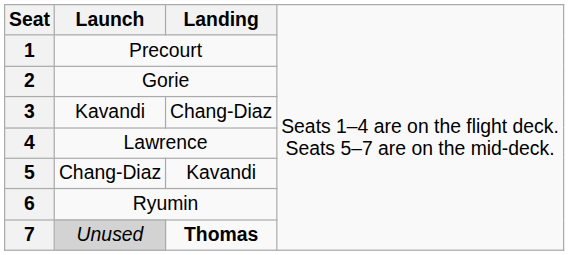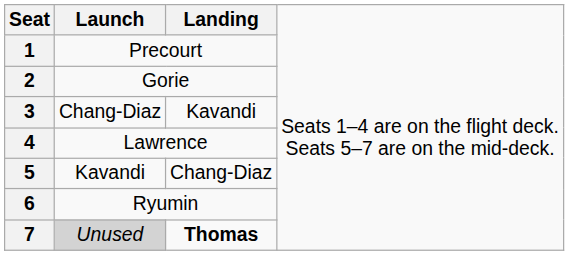3 | column 2: Kavandi -> Chang-Diaz
3 | column 3: Chang-Diaz -> Kavandi
5 | column 2: Chang-Diaz -> Kavandi
5 | column 3: Kavandi -> Chang-Diaz
